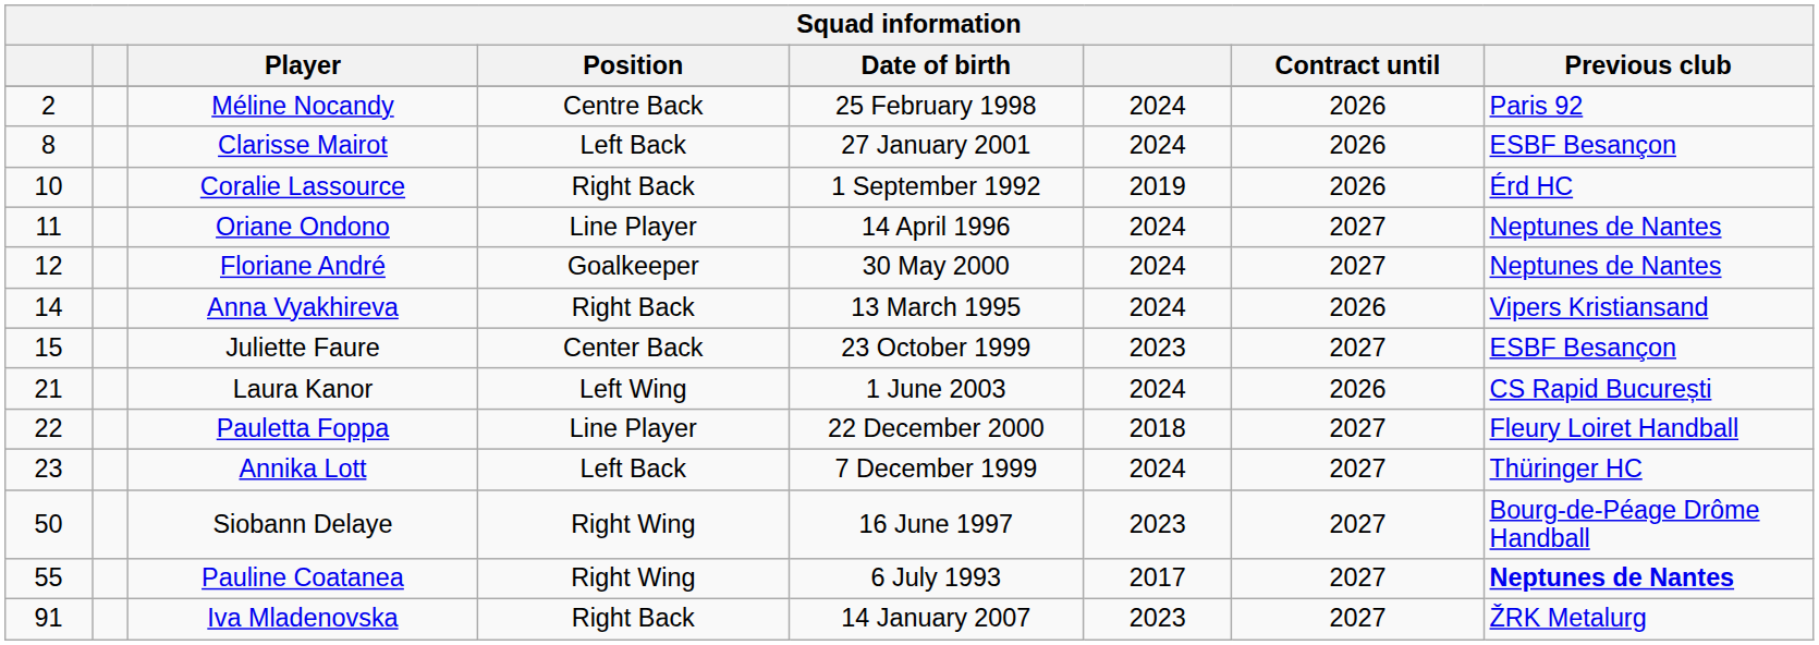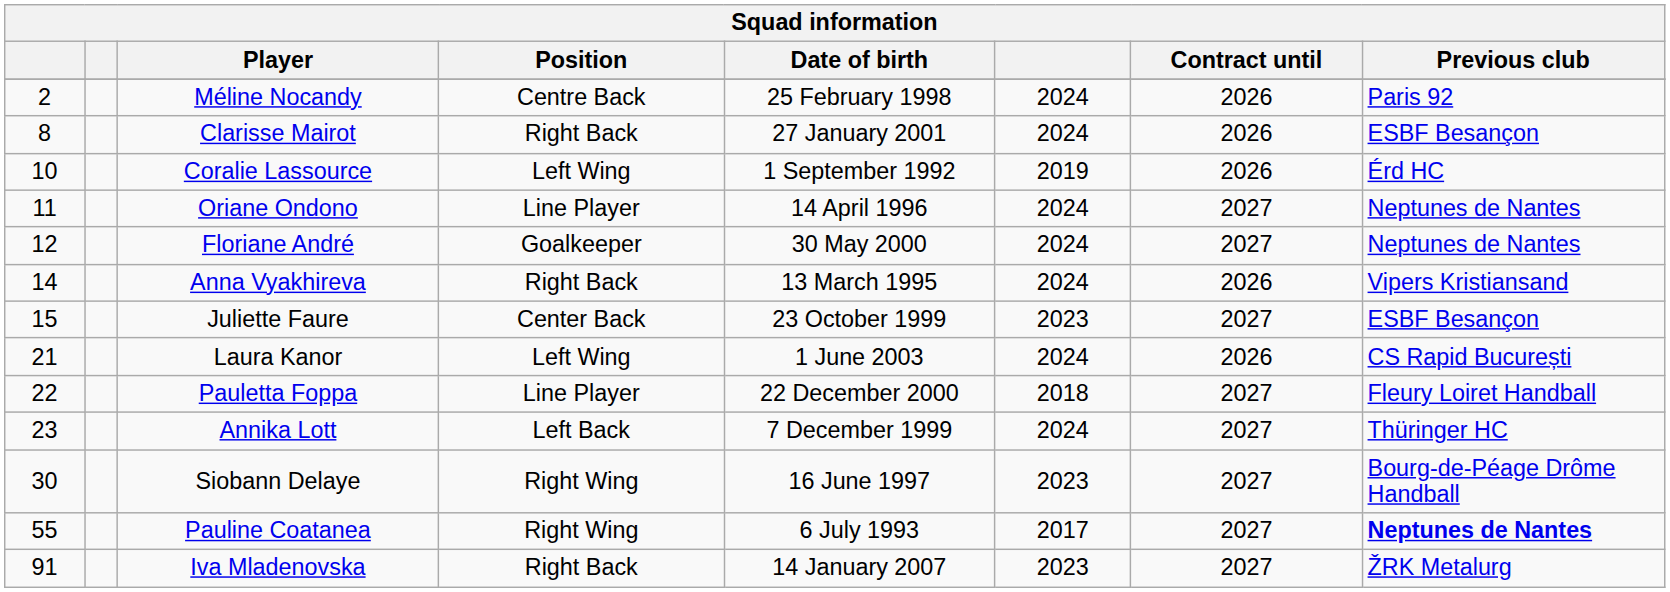Clarisse Mairot | Position: Left Back -> Right Back
Coralie Lassource | Position: Right Back -> Left Wing
Siobann Delaye | column 1: 50 -> 30
